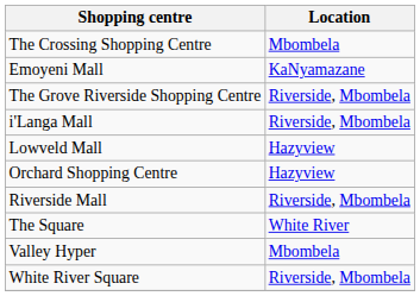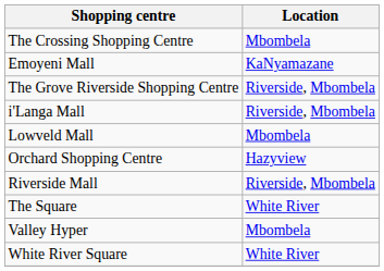Lowveld Mall | Location: Hazyview -> Mbombela
White River Square | Location: Riverside, Mbombela -> White River
